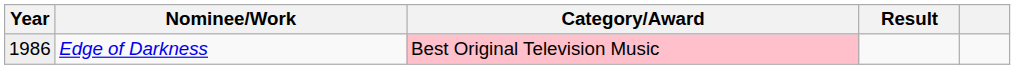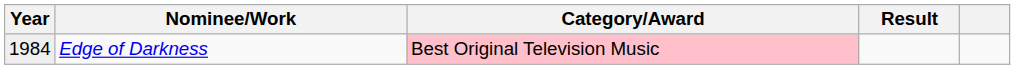Edge of Darkness | Year: 1986 -> 1984
